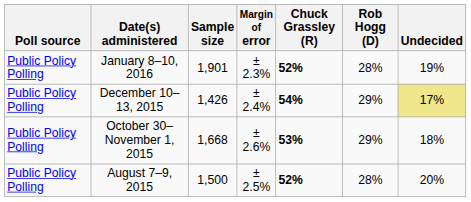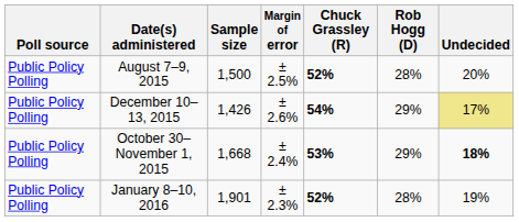rows swapped: January 8–10, 2016 <-> August 7–9, 2015
December 10–13, 2015 | Margin of error: ± 2.4% -> ± 2.6%
October 30–November 1, 2015 | Margin of error: ± 2.6% -> ± 2.4%
October 30–November 1, 2015 | Undecided: normal -> bold
